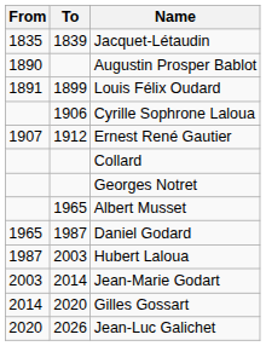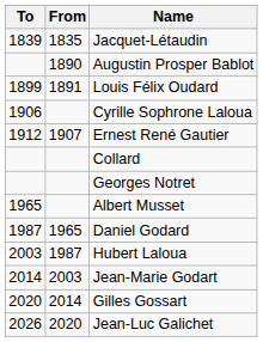columns swapped: From <-> To
